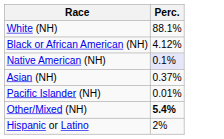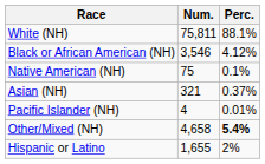+ column: Num. | 75,811 | 3,546 | 75 | 321 | 4 | 4,658 | 1,655
Native American (NH) | Perc.: lavender background -> no background
